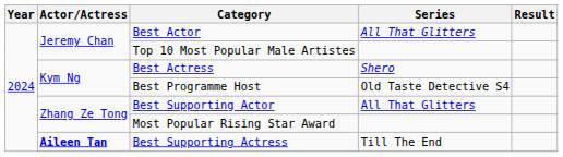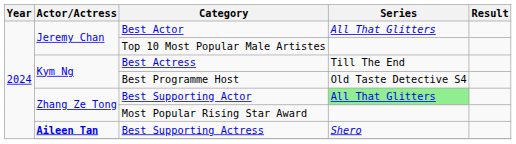Best Actress | Series: Shero -> Till The End
Best Supporting Actor | Series: no background -> lightgreen background
Best Supporting Actress | Series: Till The End -> Shero
